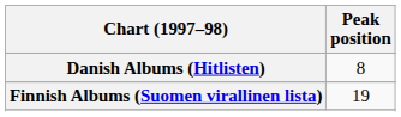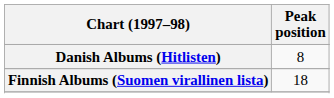Finnish Albums (Suomen virallinen lista) | Peak position: 19 -> 18
